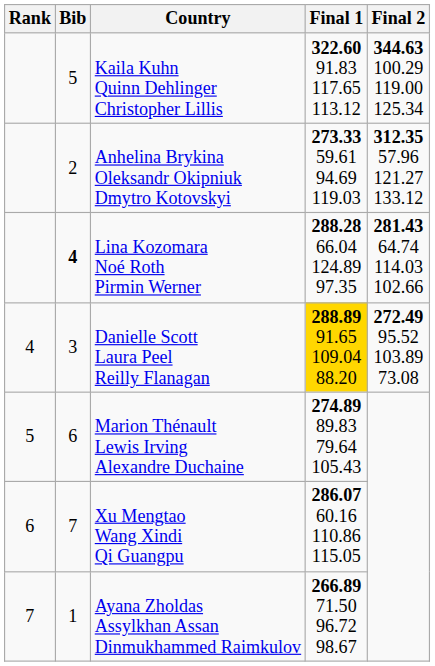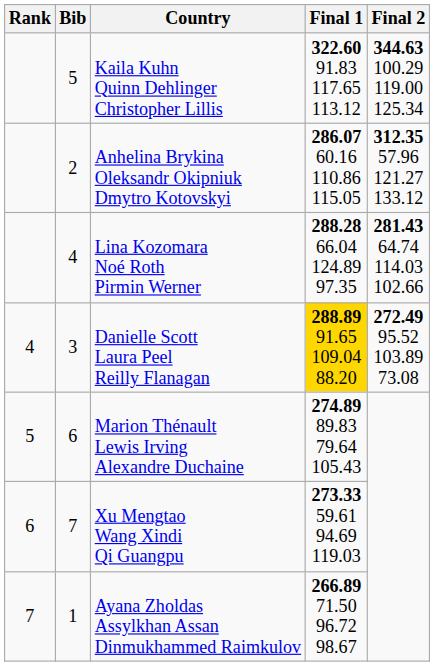Anhelina Brykina Oleksandr Okipniuk Dmytro Kotovskyi | Final 1: 273.33 59.61 94.69 119.03 -> 286.07 60.16 110.86 115.05
Lina Kozomara Noé Roth Pirmin Werner | Bib: bold -> normal
Xu Mengtao Wang Xindi Qi Guangpu | Final 1: 286.07 60.16 110.86 115.05 -> 273.33 59.61 94.69 119.03
